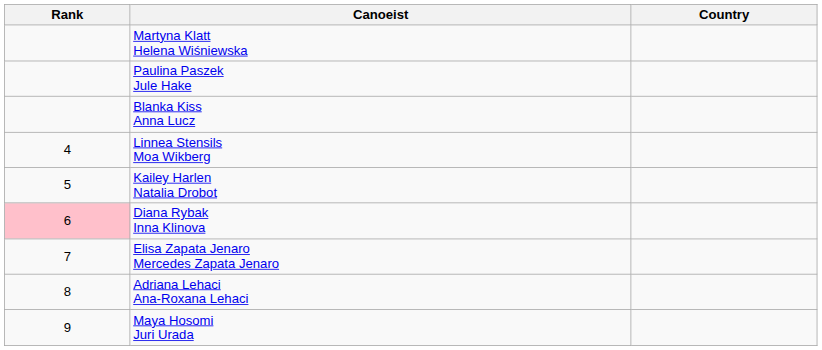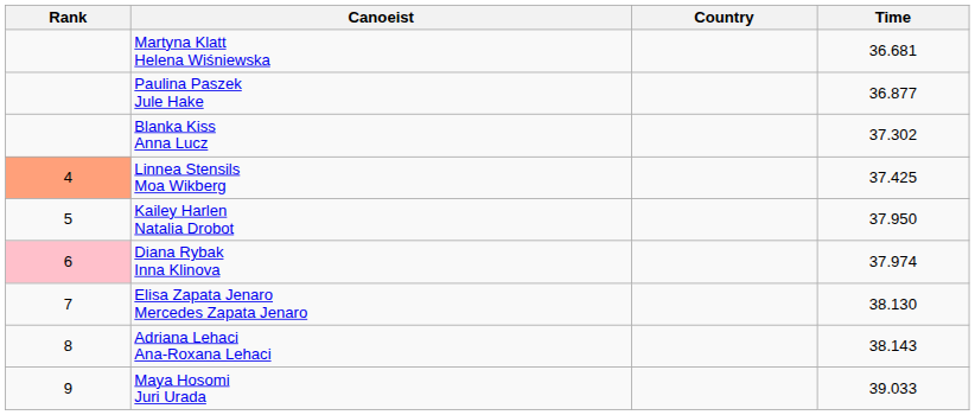+ column: Time | 36.681 | 36.877 | 37.302 | 37.425 | 37.950 | 37.974 | 38.130 | 38.143 | 39.033
Linnea Stensils Moa Wikberg | Rank: no background -> lightsalmon background
